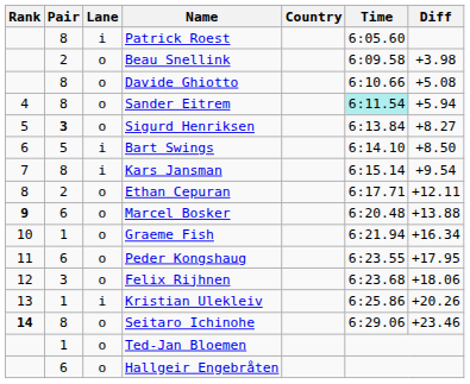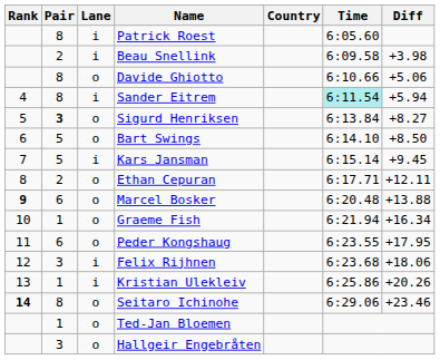Beau Snellink | Lane: o -> i
Davide Ghiotto | Diff: +5.08 -> +5.06
Sander Eitrem | Lane: o -> i
Bart Swings | Lane: i -> o
Kars Jansman | Pair: 8 -> 5
Kars Jansman | Diff: +9.54 -> +9.45
Felix Rijhnen | Lane: o -> i
Hallgeir Engebråten | Pair: 6 -> 3
